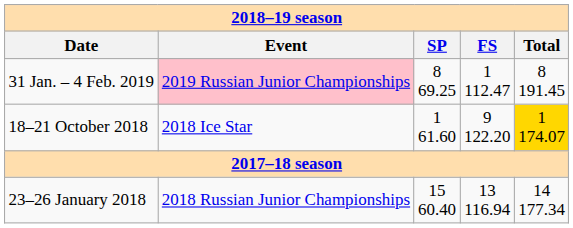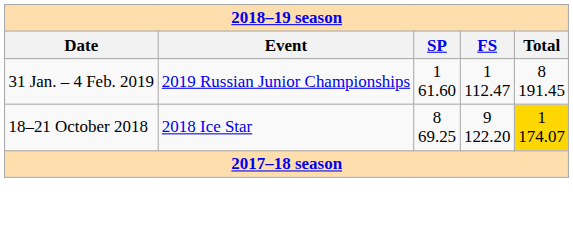31 Jan. – 4 Feb. 2019 | column 2: pink background -> no background
31 Jan. – 4 Feb. 2019 | column 3: 8 69.25 -> 1 61.60
18–21 October 2018 | column 3: 1 61.60 -> 8 69.25
- row: 23–26 January 2018 | 2018 Russian Junior Championships | 15 60.40 | 13 116.94 | 14 177.34
